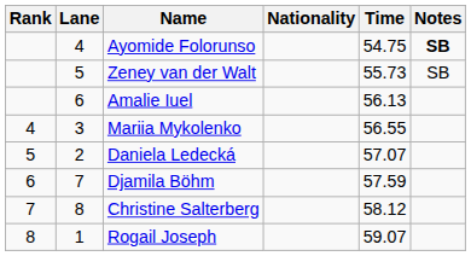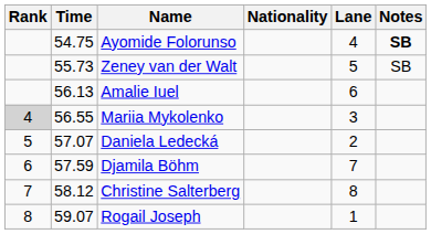columns swapped: Lane <-> Time
Mariia Mykolenko | Rank: no background -> lightgrey background
